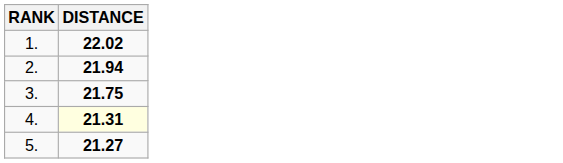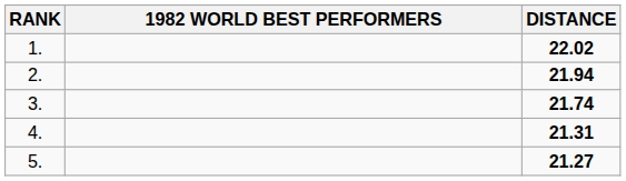+ column: 1982 WORLD BEST PERFORMERS
3. | DISTANCE: 21.75 -> 21.74
4. | DISTANCE: lightyellow background -> no background
